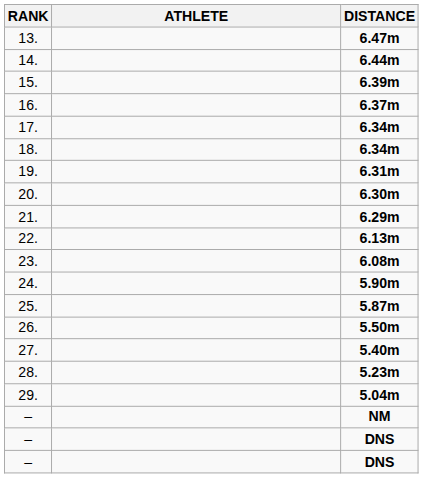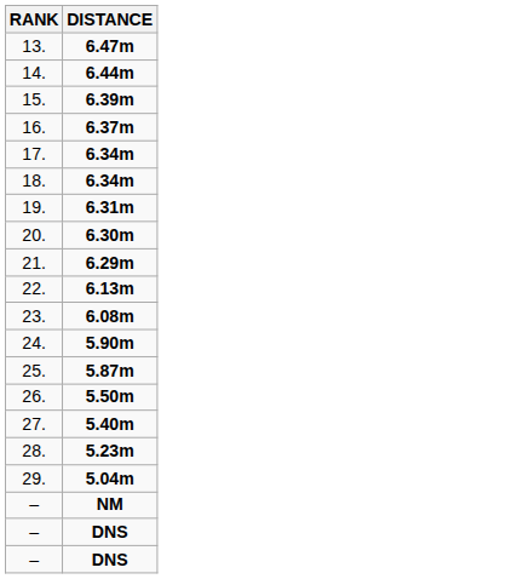- column: ATHLETE
